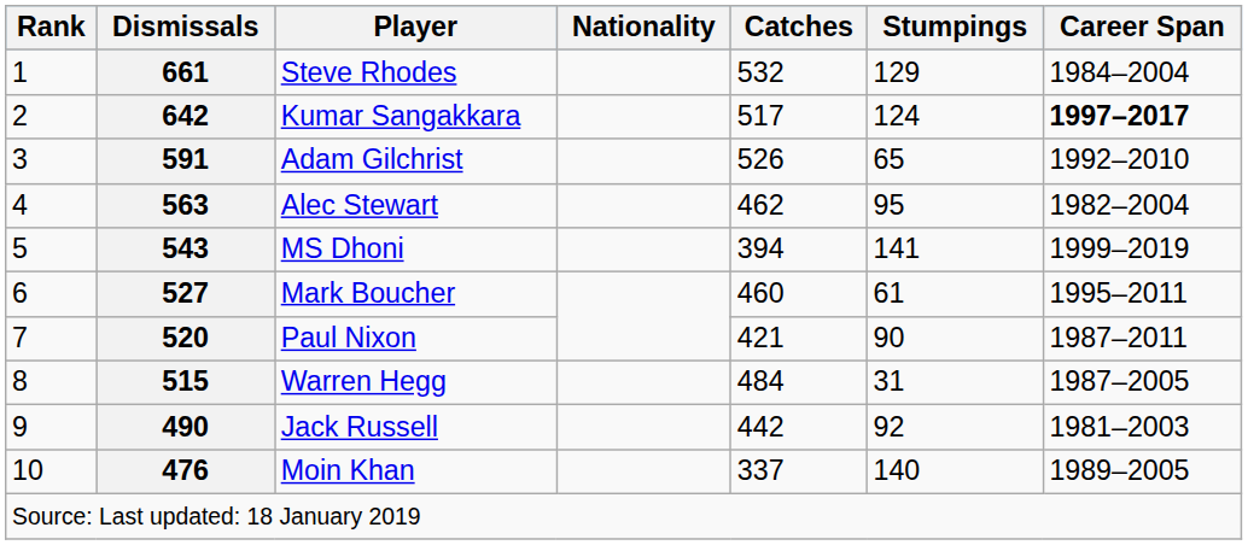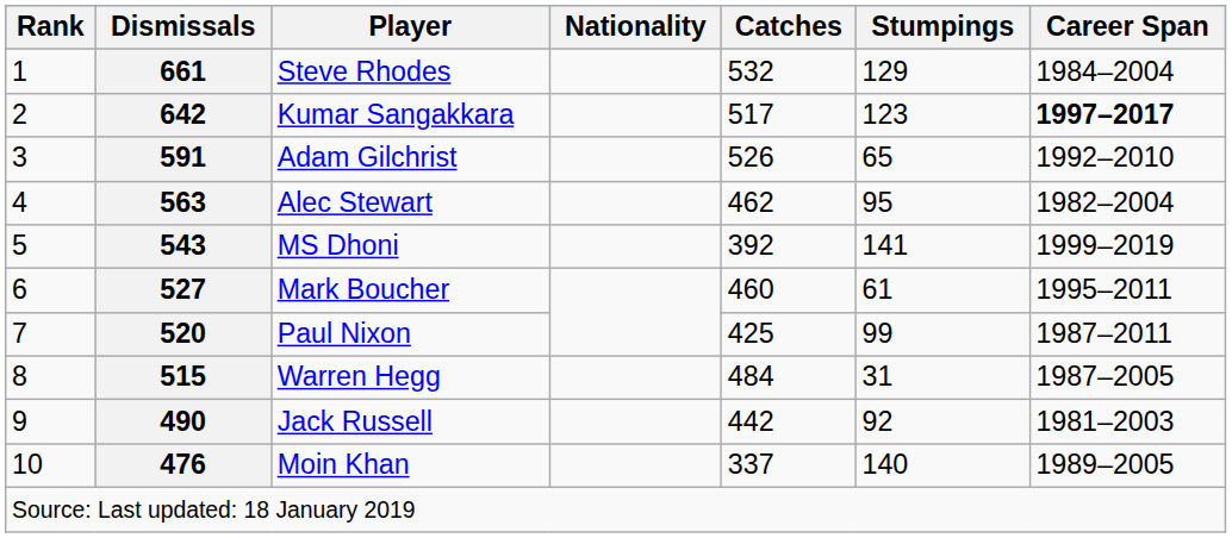642 | Stumpings: 124 -> 123
543 | Catches: 394 -> 392
520 | Catches: 421 -> 425
520 | Stumpings: 90 -> 99
